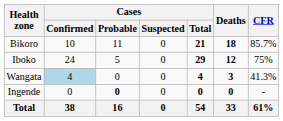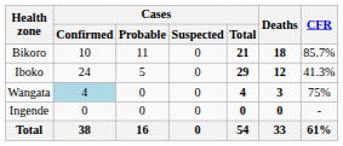Iboko | CFR: 75% -> 41.3%
Wangata | CFR: 41.3% -> 75%
Ingende | Cases / Probable: bold -> normal
